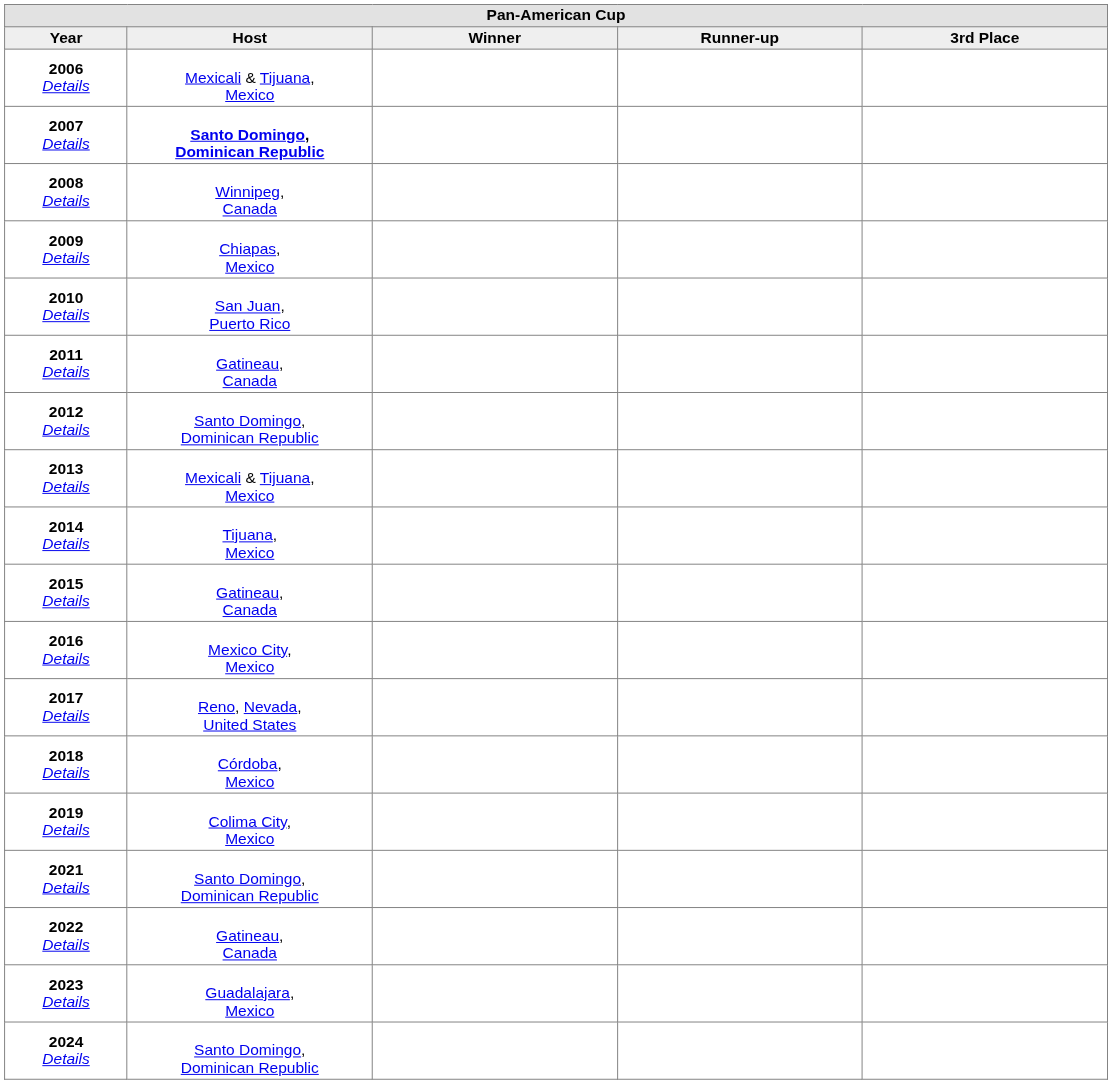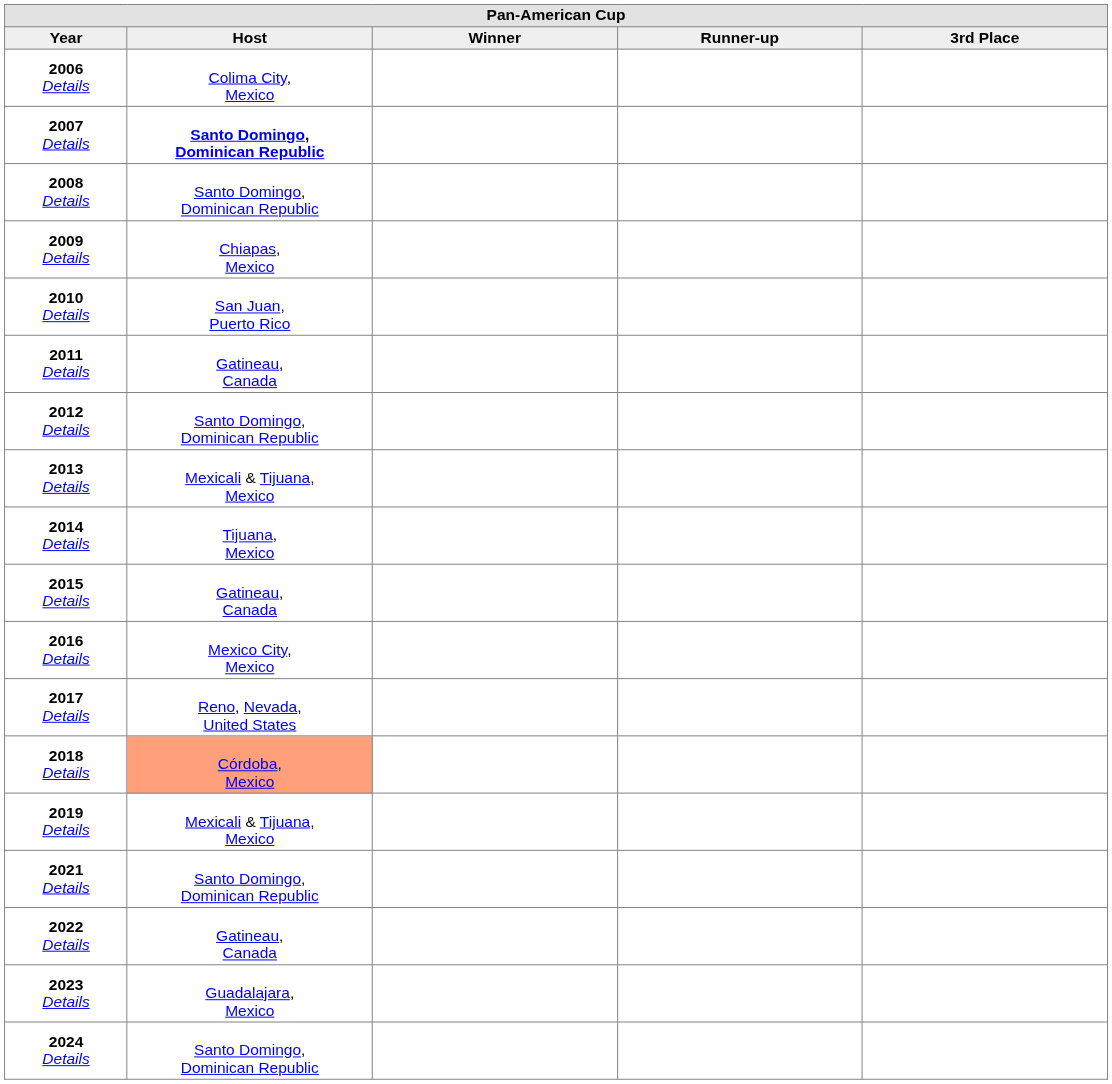2006 Details | Host: Mexicali & Tijuana, Mexico -> Colima City, Mexico
2008 Details | Host: Winnipeg, Canada -> Santo Domingo, Dominican Republic
2018 Details | Host: no background -> lightsalmon background
2019 Details | Host: Colima City, Mexico -> Mexicali & Tijuana, Mexico
